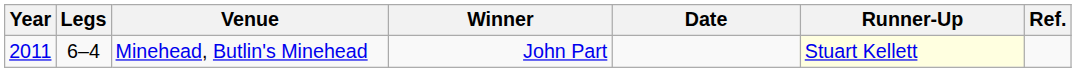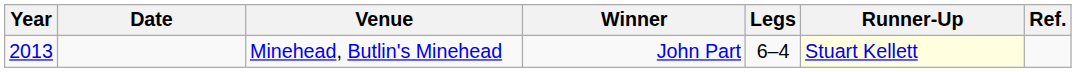columns swapped: Date <-> Legs
Minehead, Butlin's Minehead | Year: 2011 -> 2013
